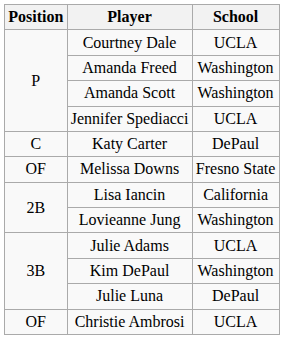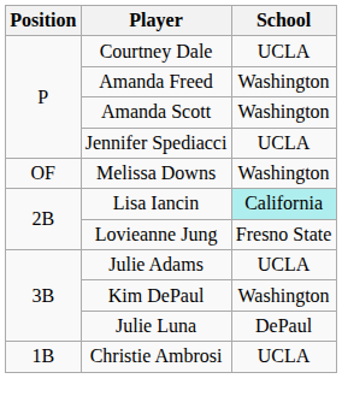- row: C | Katy Carter | DePaul
Melissa Downs | School: Fresno State -> Washington
Lisa Iancin | School: no background -> paleturquoise background
Lovieanne Jung | School: Washington -> Fresno State
Christie Ambrosi | Position: OF -> 1B
